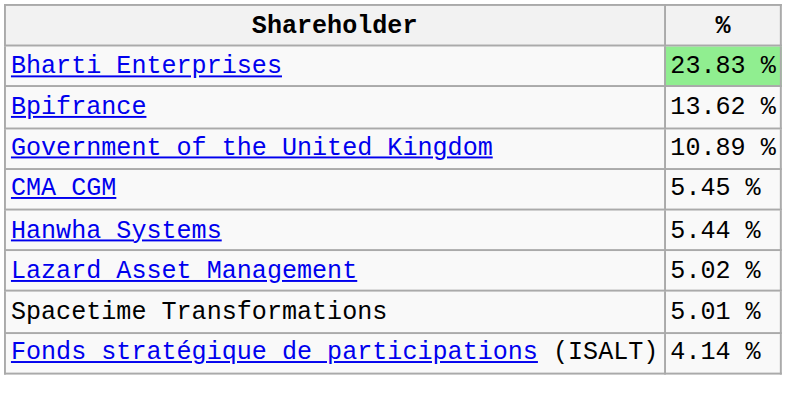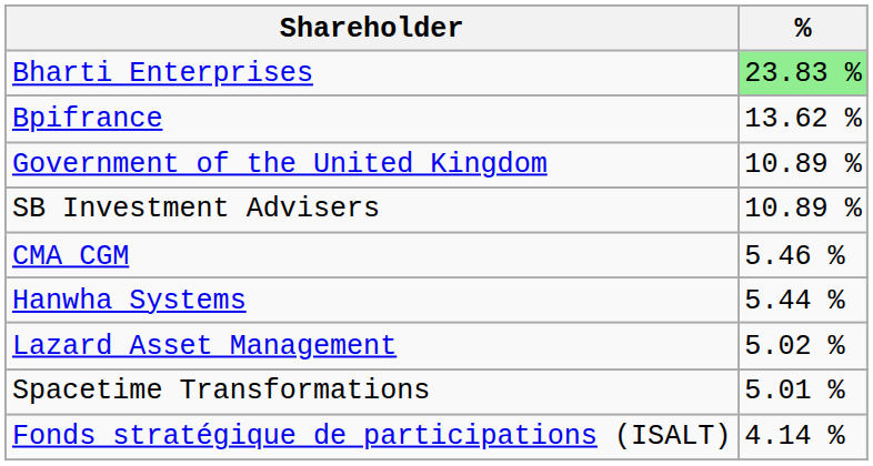+ row: SB Investment Advisers | 10.89 %
CMA CGM | %: 5.45 % -> 5.46 %
